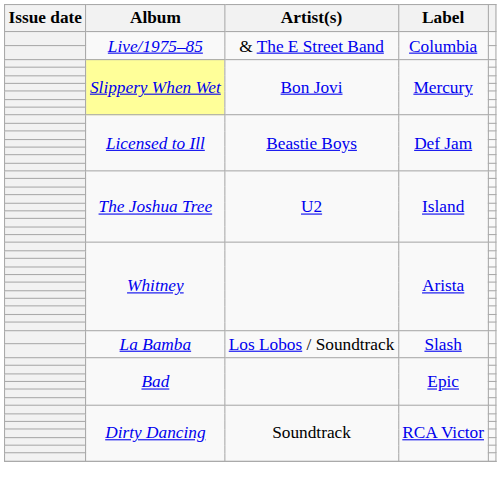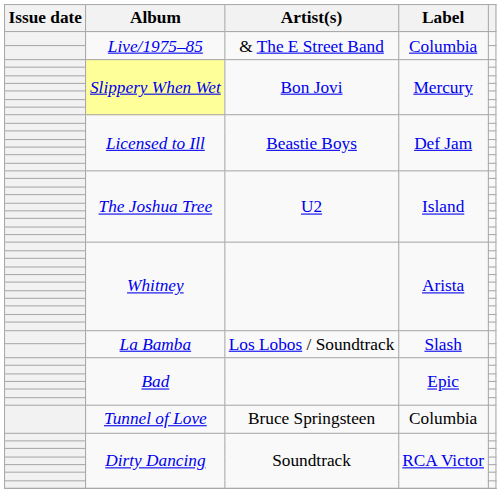+ row: Tunnel of Love | Bruce Springsteen | Columbia
